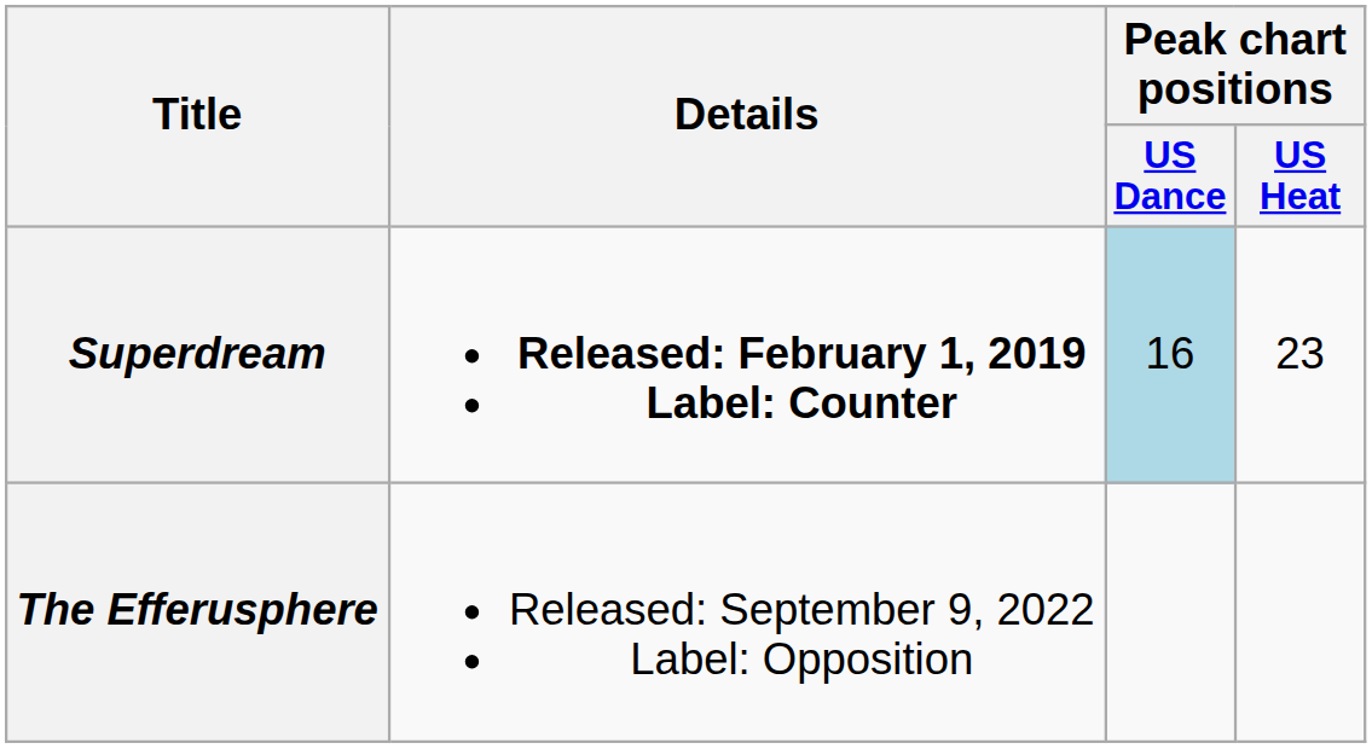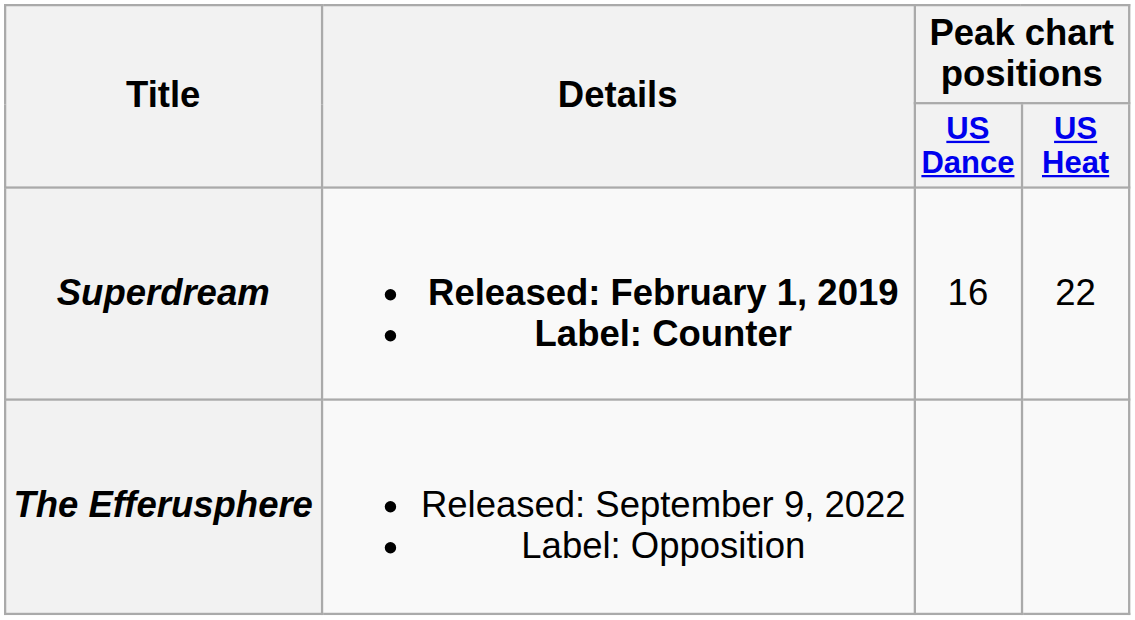Superdream | Peak chart positions / US Dance: lightblue background -> no background
Superdream | Peak chart positions / US Heat: 23 -> 22
